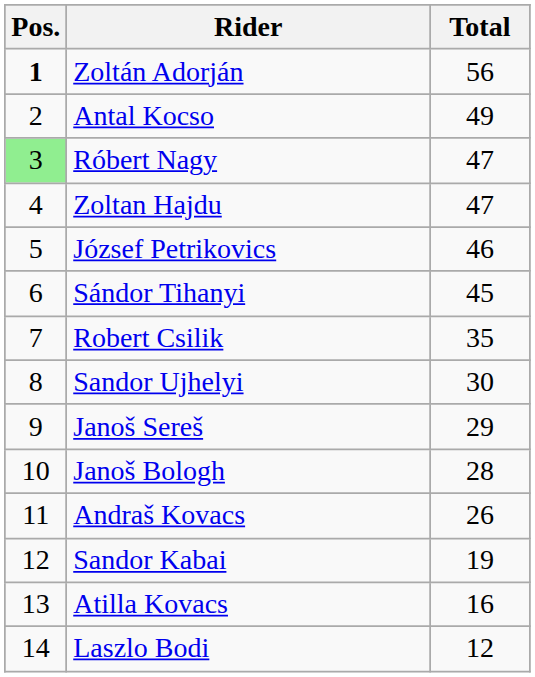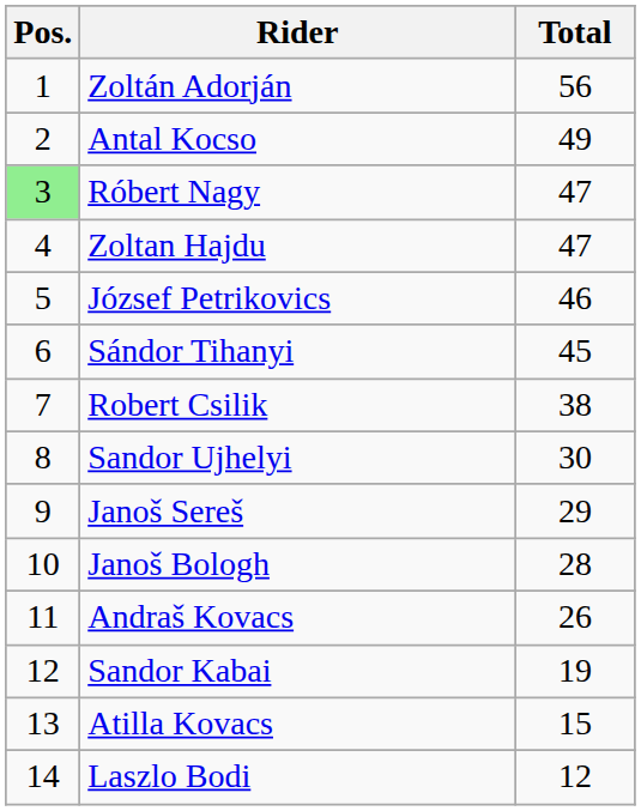Zoltán Adorján | Pos.: bold -> normal
Robert Csilik | Total: 35 -> 38
Atilla Kovacs | Total: 16 -> 15
